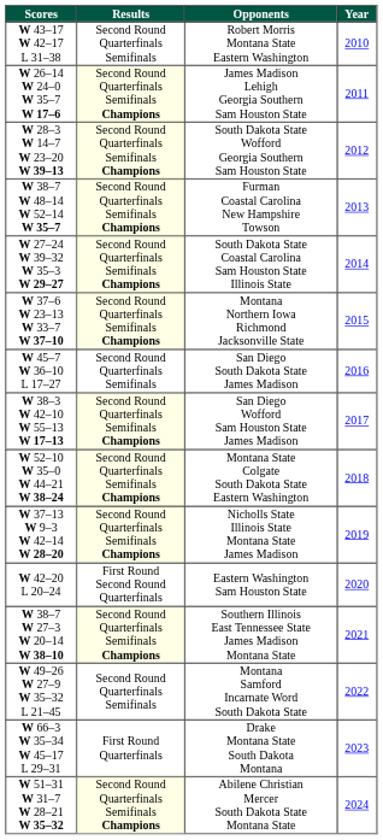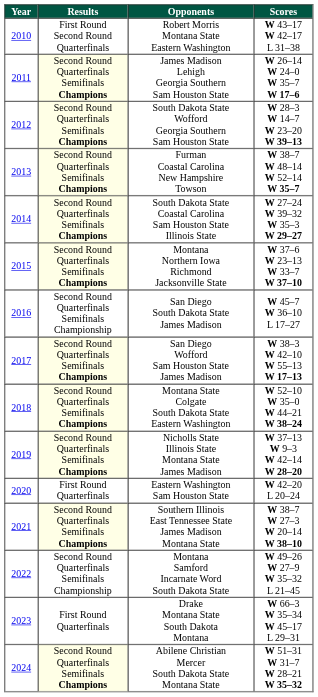columns swapped: Year <-> Scores
Robert Morris Montana State Eastern Washington | Results: Second Round Quarterfinals Semifinals -> First Round Second Round Quarterfinals
San Diego South Dakota State James Madison | Results: Second Round Quarterfinals Semifinals -> Second Round Quarterfinals Semifinals Championship
Eastern Washington Sam Houston State | Results: First Round Second Round Quarterfinals -> First Round Quarterfinals
Montana Samford Incarnate Word South Dakota State | Results: Second Round Quarterfinals Semifinals -> Second Round Quarterfinals Semifinals Championship
